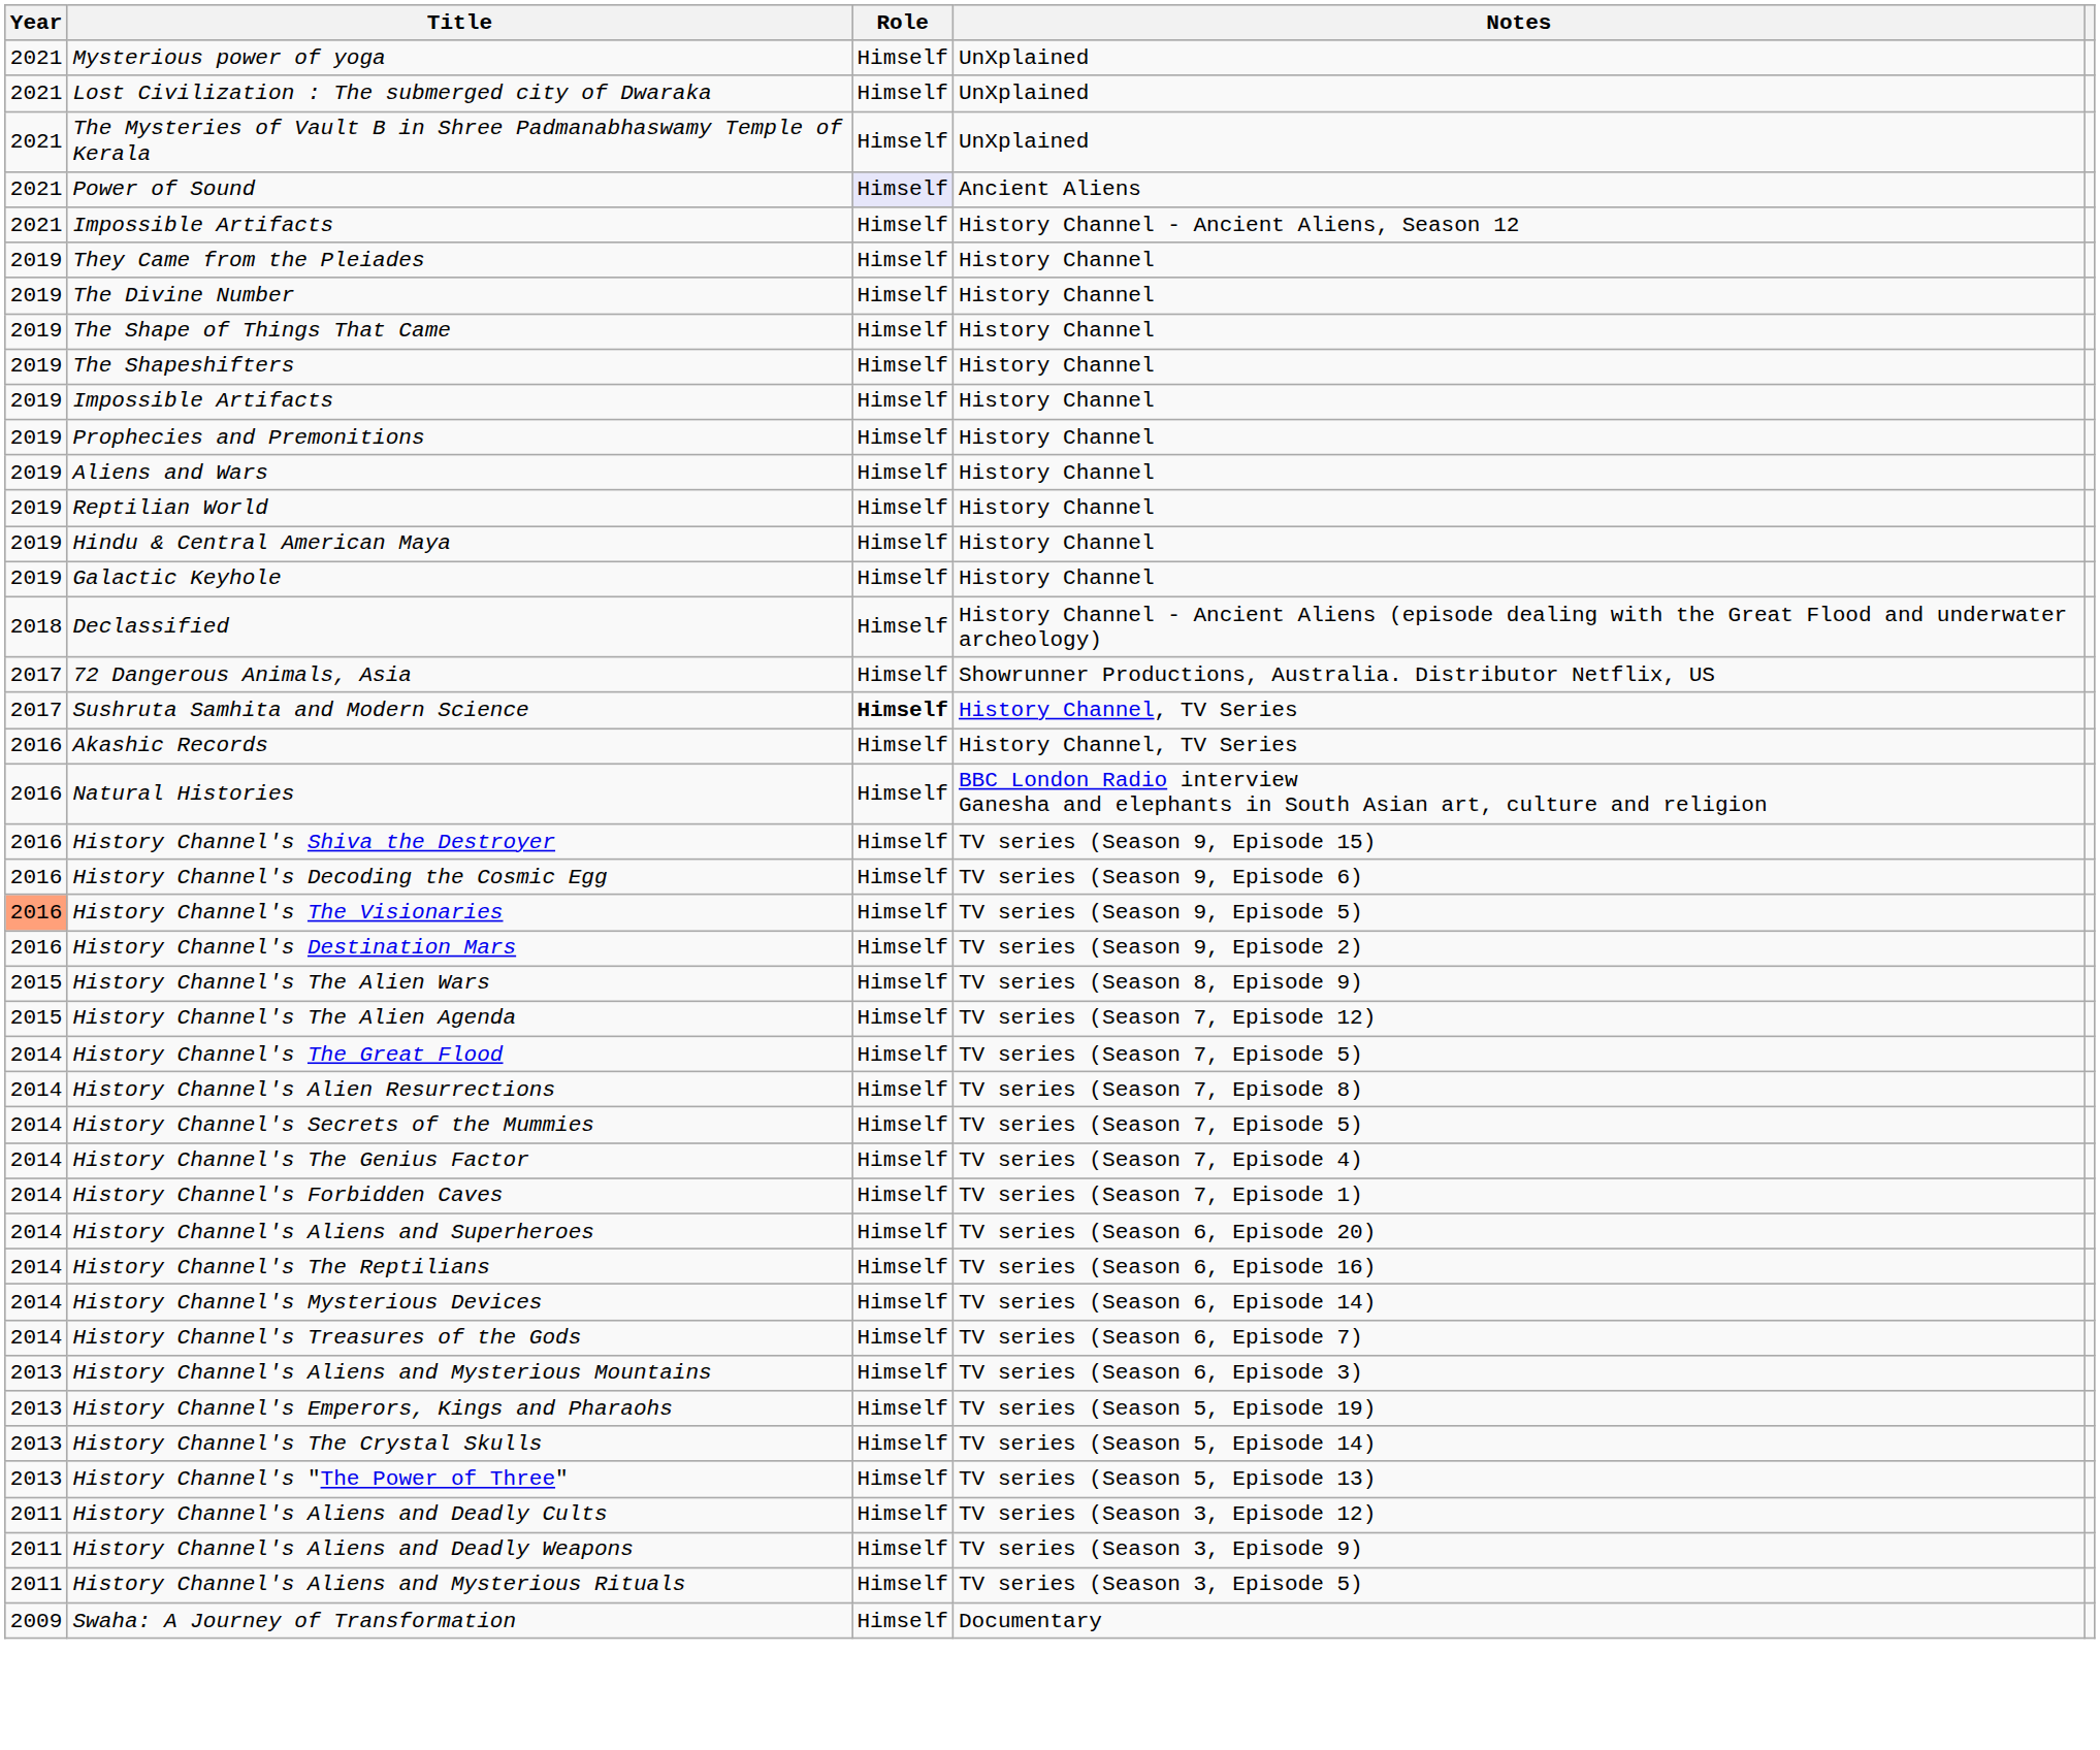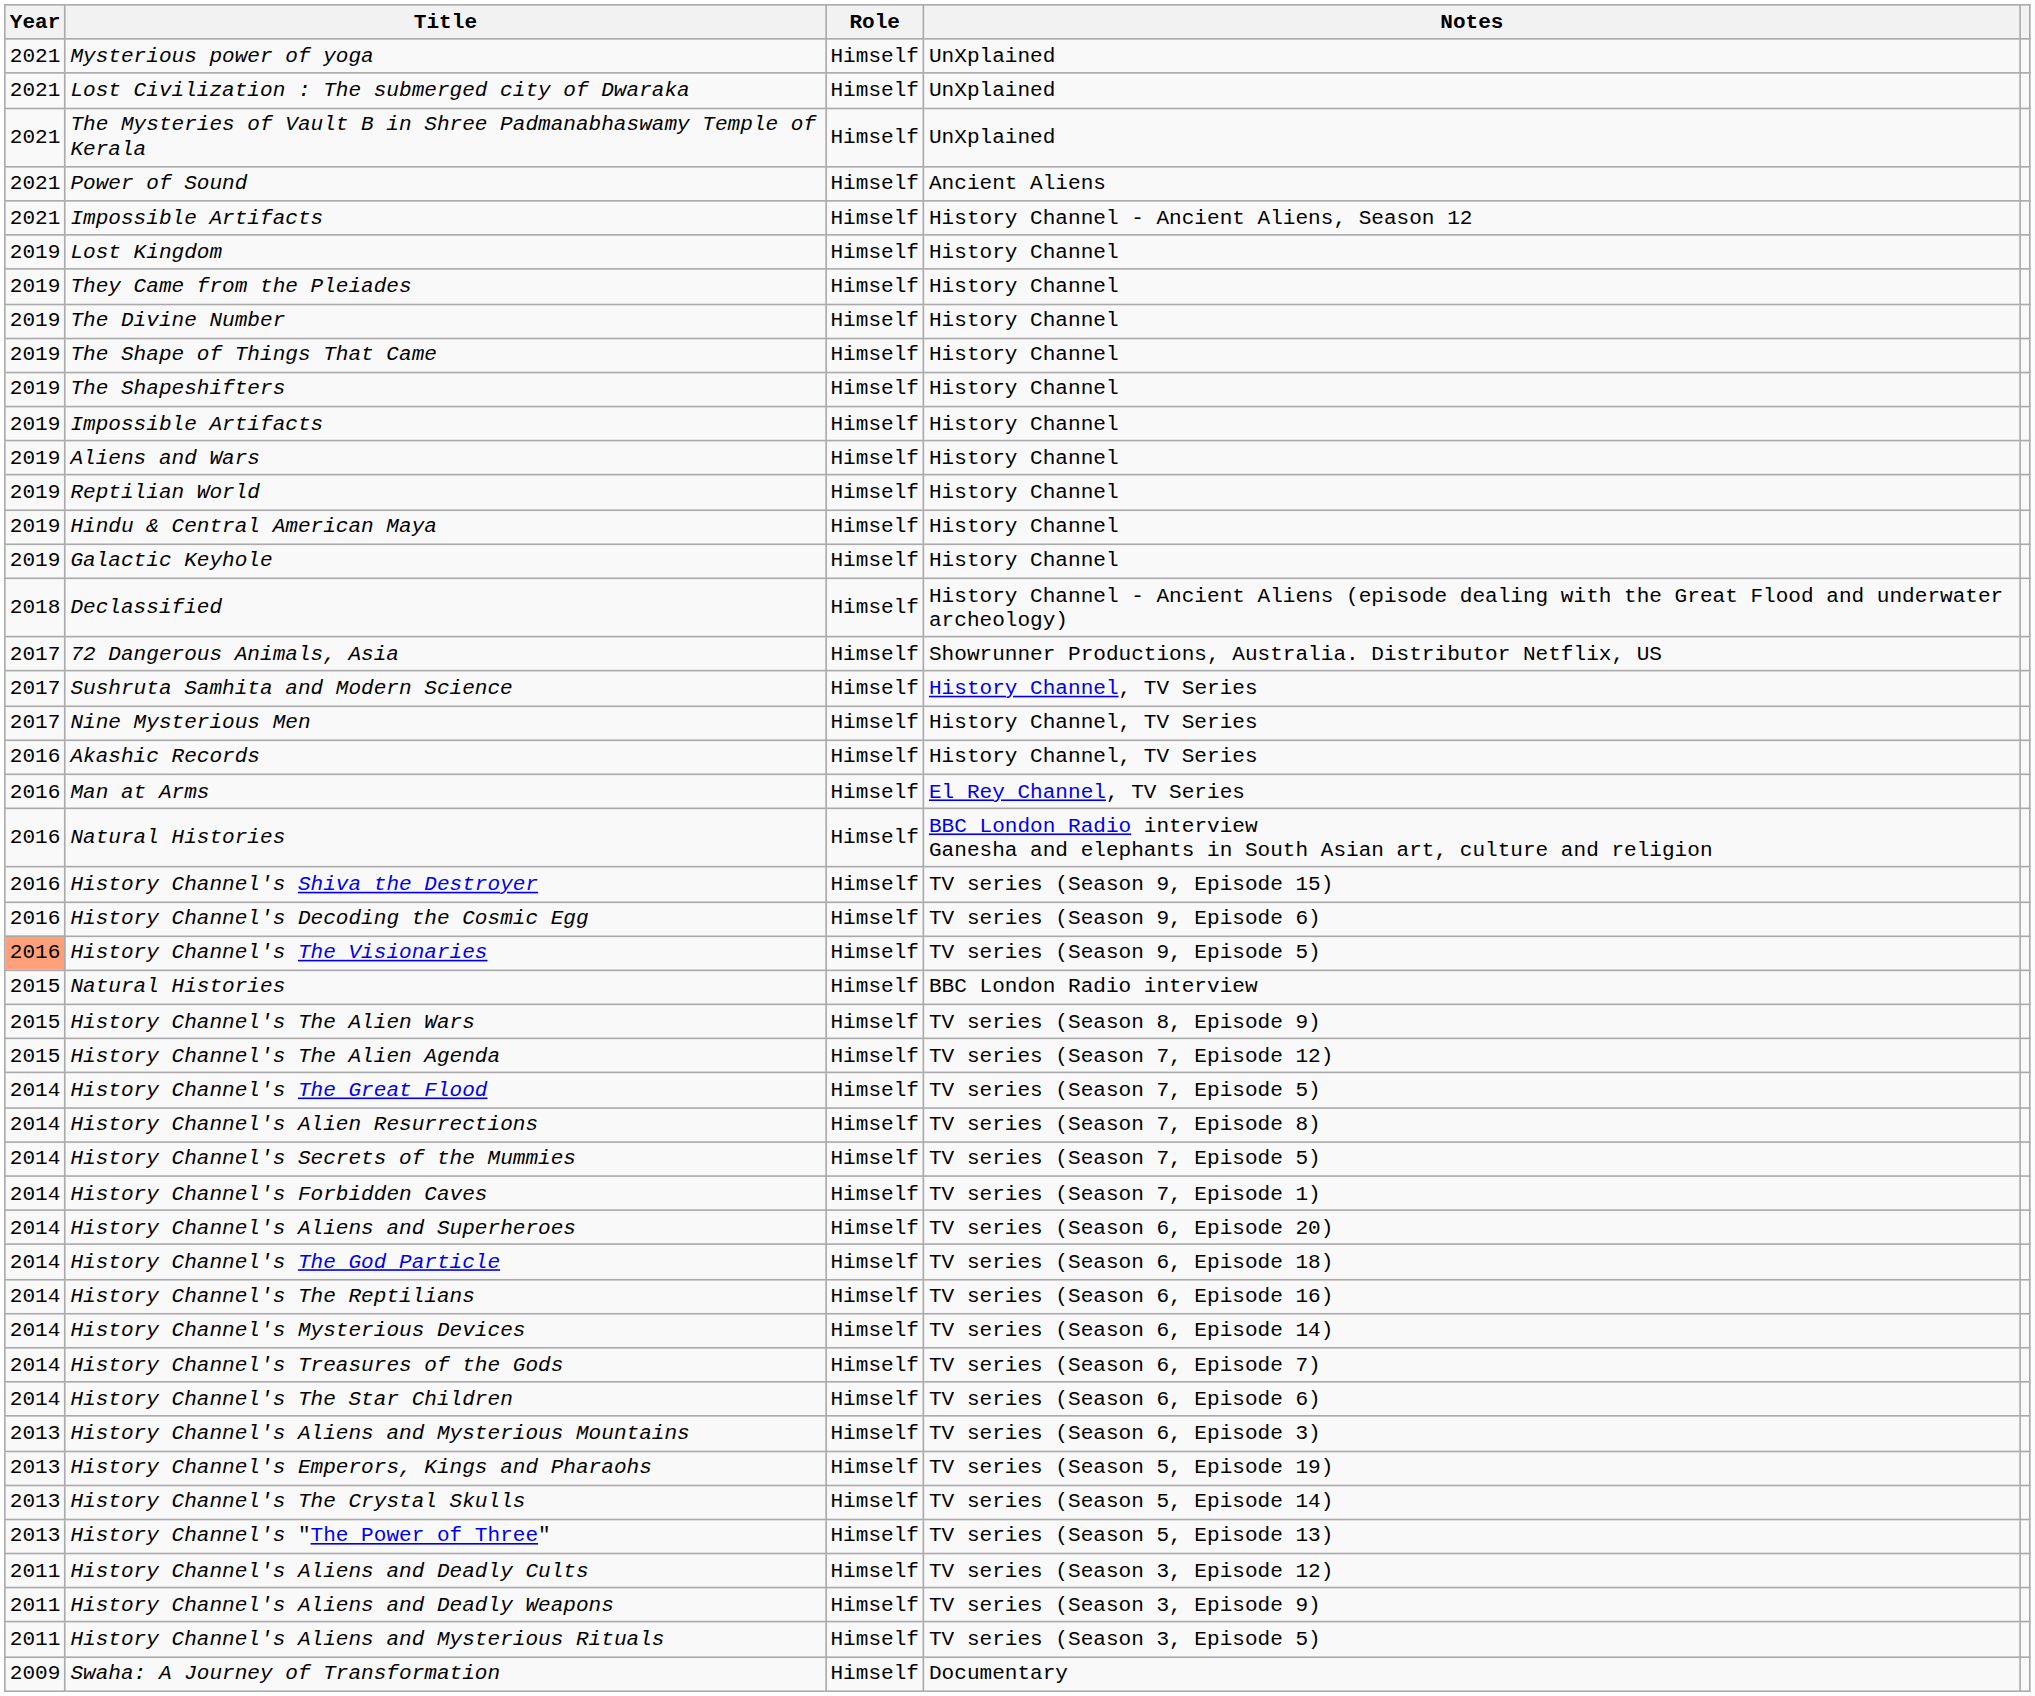Power of Sound | Role: lavender background -> no background
+ row: 2019 | Lost Kingdom | Himself | History Channel
- row: 2019 | Prophecies and Premonitions | Himself | History Channel
Sushruta Samhita and Modern Science | Role: bold -> normal
+ row: 2017 | Nine Mysterious Men | Himself | History Channel, TV Series
+ row: 2016 | Man at Arms | Himself | El Rey Channel, TV Series
- row: 2016 | History Channel's Destination Mars | Himself | TV series (Season 9, Episode 2)
+ row: 2015 | Natural Histories | Himself | BBC London Radio interview
- row: 2014 | History Channel's The Genius Factor | Himself | TV series (Season 7, Episode 4)
+ row: 2014 | History Channel's The God Particle | Himself | TV series (Season 6, Episode 18)
+ row: 2014 | History Channel's The Star Children | Himself | TV series (Season 6, Episode 6)
